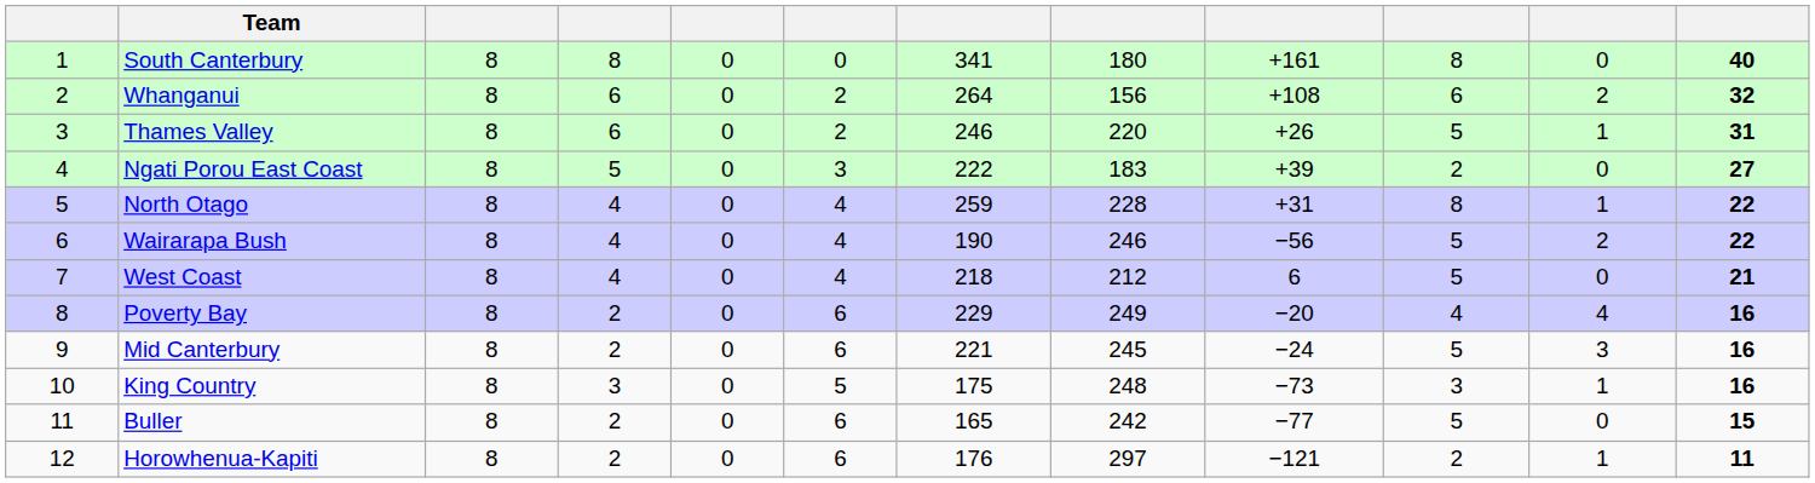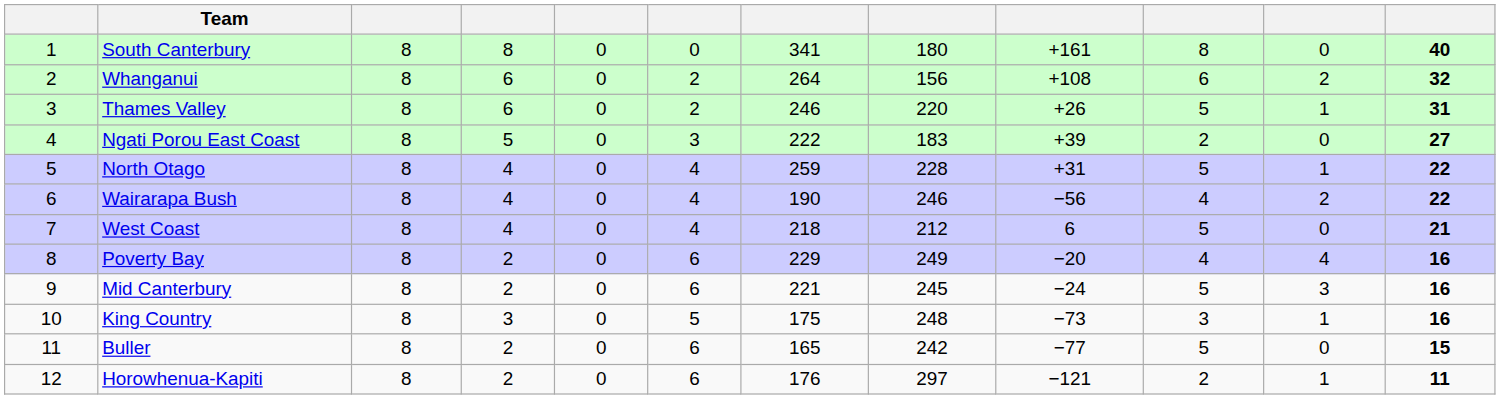North Otago | column 10: 8 -> 5
Wairarapa Bush | column 10: 5 -> 4
